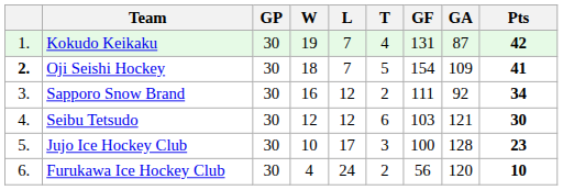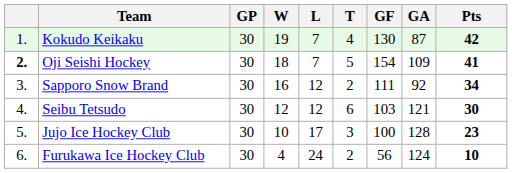Kokudo Keikaku | GF: 131 -> 130
Furukawa Ice Hockey Club | GA: 120 -> 124
